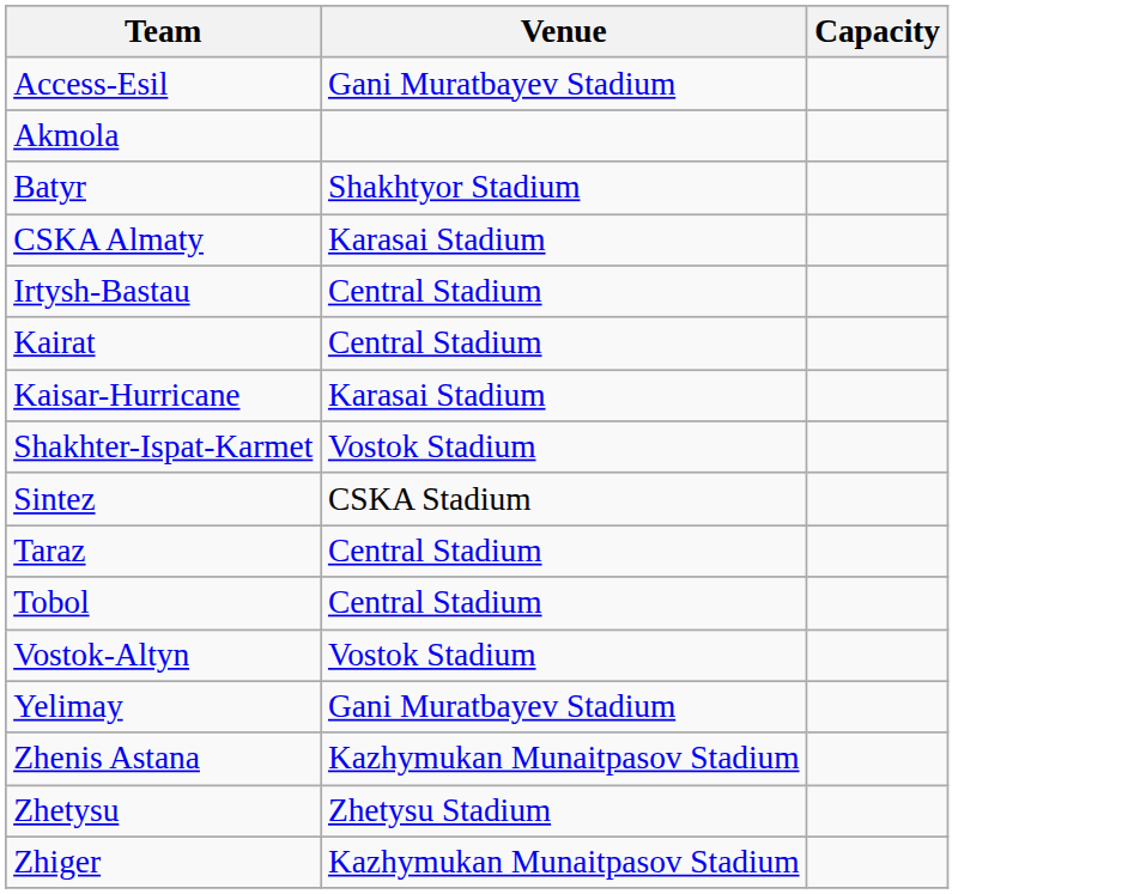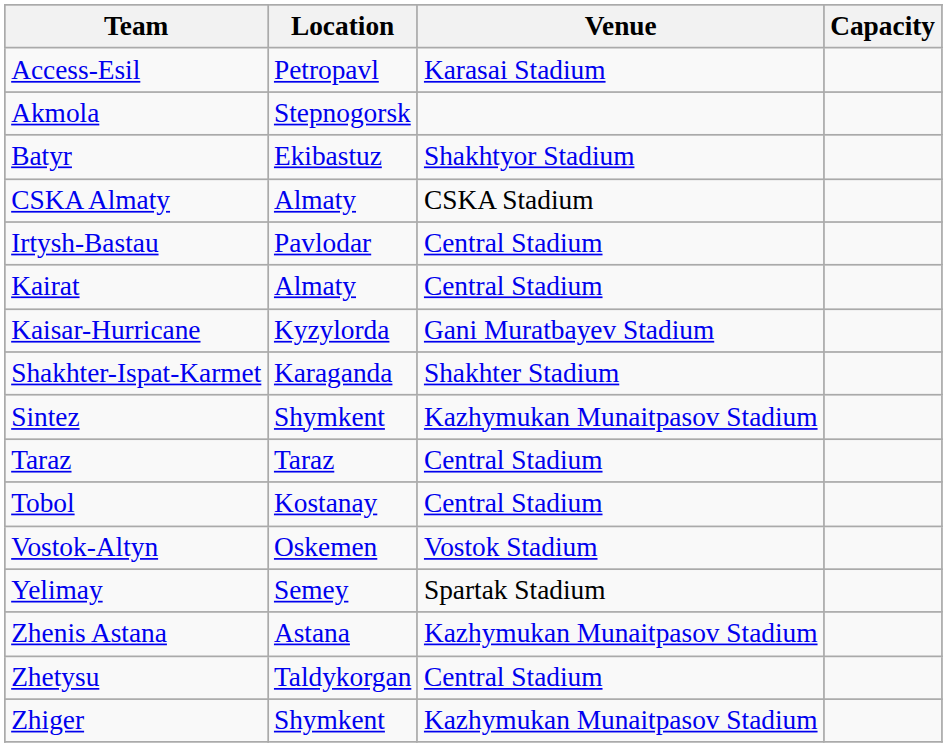+ column: Location | Petropavl | Stepnogorsk | Ekibastuz | Almaty | Pavlodar | Almaty | Kyzylorda | Karaganda | Shymkent | Taraz | Kostanay | Oskemen | Semey | Astana | Taldykorgan | Shymkent
Access-Esil | Venue: Gani Muratbayev Stadium -> Karasai Stadium
CSKA Almaty | Venue: Karasai Stadium -> CSKA Stadium
Kaisar-Hurricane | Venue: Karasai Stadium -> Gani Muratbayev Stadium
Shakhter-Ispat-Karmet | Venue: Vostok Stadium -> Shakhter Stadium
Sintez | Venue: CSKA Stadium -> Kazhymukan Munaitpasov Stadium
Yelimay | Venue: Gani Muratbayev Stadium -> Spartak Stadium
Zhetysu | Venue: Zhetysu Stadium -> Central Stadium
